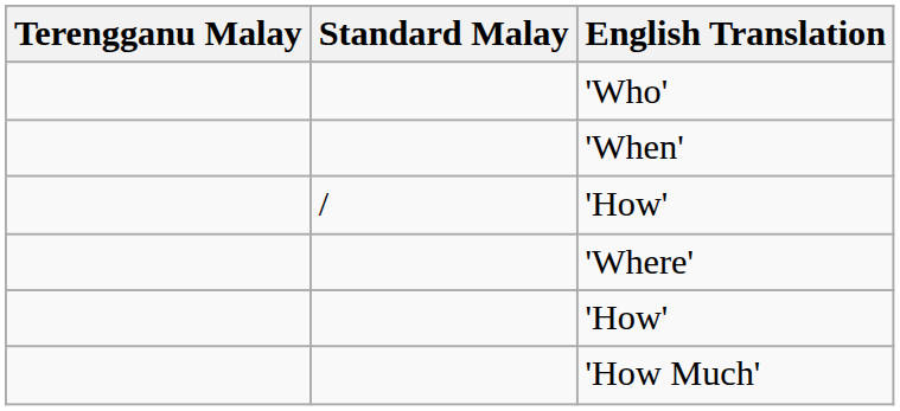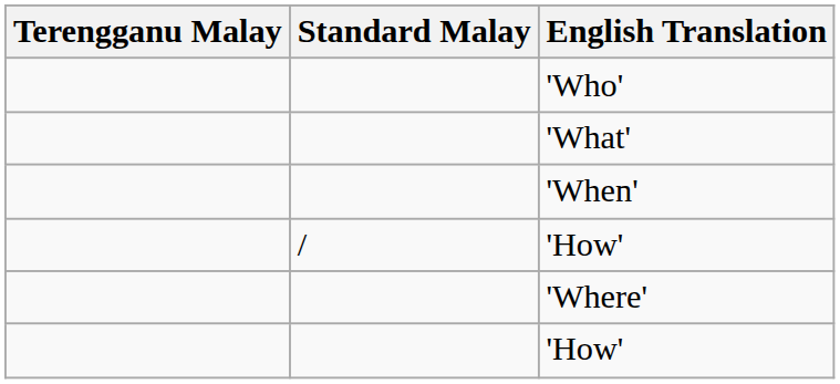+ row: 'What'
- row: 'How Much'
